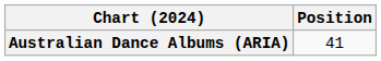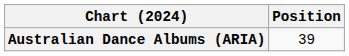Australian Dance Albums (ARIA) | Position: 41 -> 39
